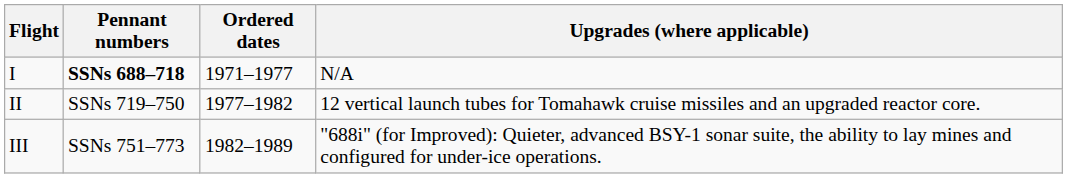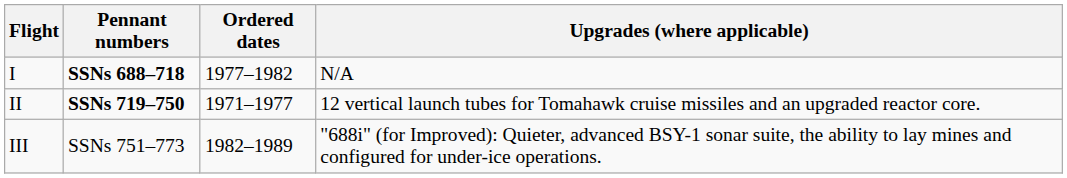I | Ordered dates: 1971–1977 -> 1977–1982
II | Pennant numbers: normal -> bold
II | Ordered dates: 1977–1982 -> 1971–1977
